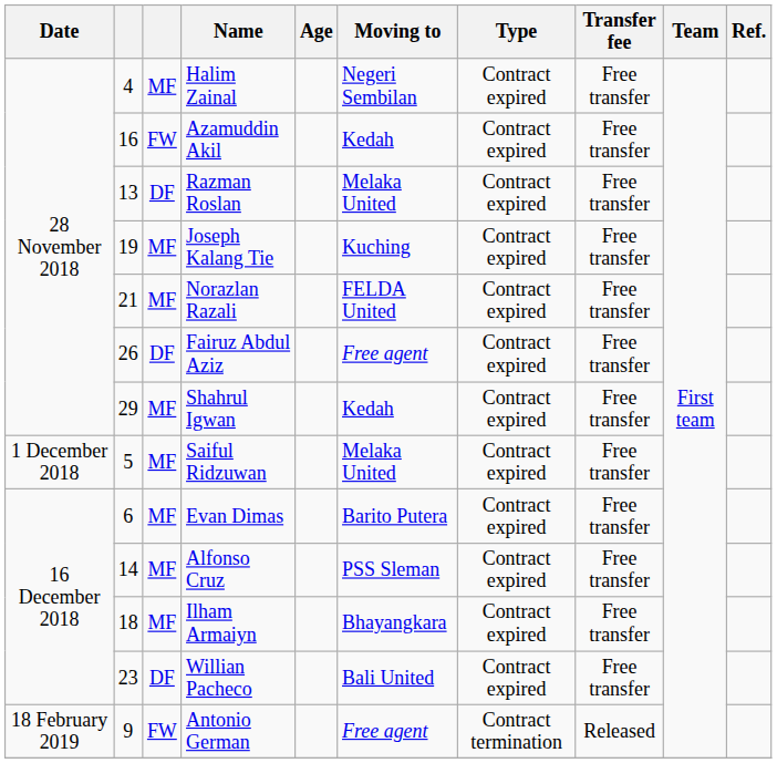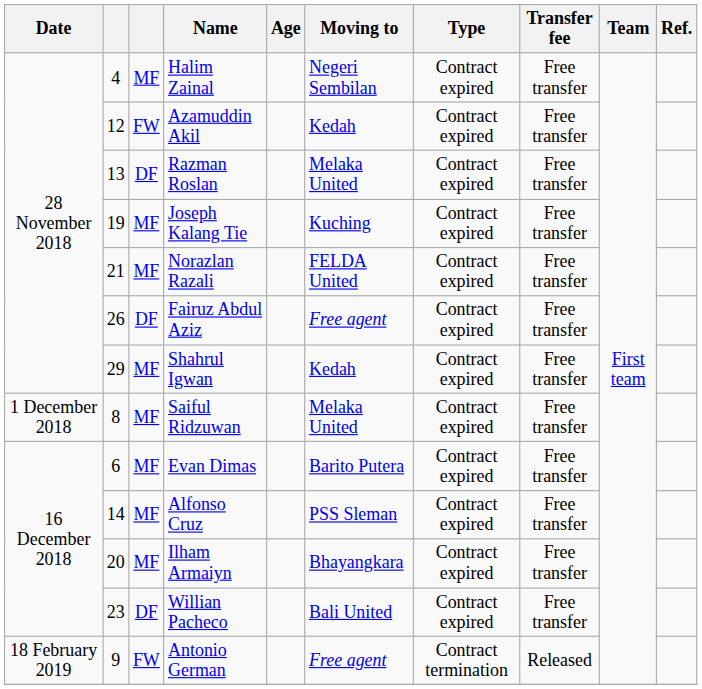Azamuddin Akil | column 2: 16 -> 12
Saiful Ridzuwan | column 2: 5 -> 8
Ilham Armaiyn | column 2: 18 -> 20
